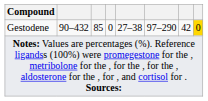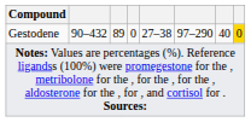Gestodene | column 3: 85 -> 89
Gestodene | column 7: 42 -> 40
